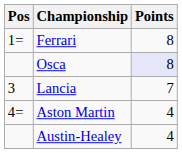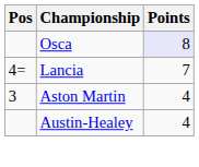- row: 1= | Ferrari | 8
Lancia | Pos: 3 -> 4=
Aston Martin | Pos: 4= -> 3
